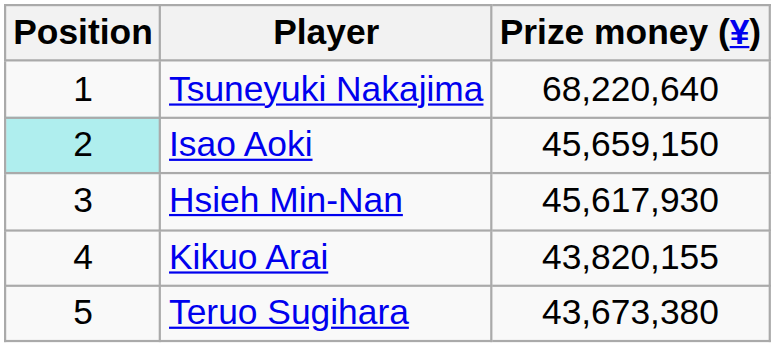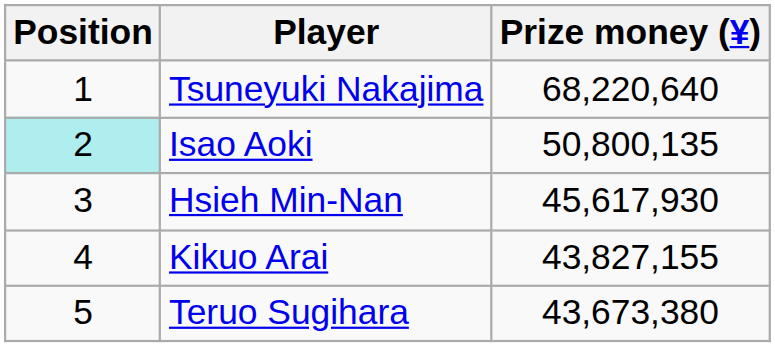Isao Aoki | Prize money (¥): 45,659,150 -> 50,800,135
Kikuo Arai | Prize money (¥): 43,820,155 -> 43,827,155
